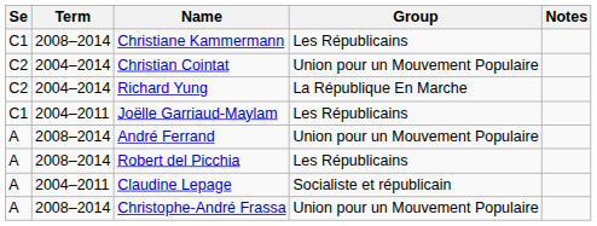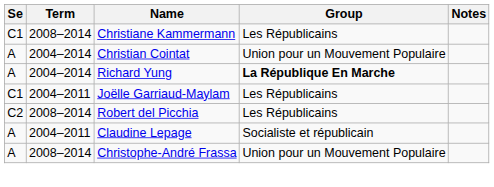Christian Cointat | Se: C2 -> A
Richard Yung | Se: C2 -> A
Richard Yung | Group: normal -> bold
- row: A | 2008–2014 | André Ferrand | Union pour un Mouvement Populaire
Robert del Picchia | Se: A -> C2
